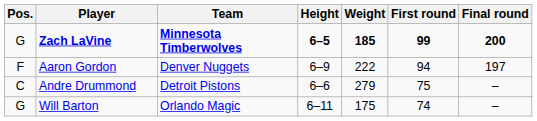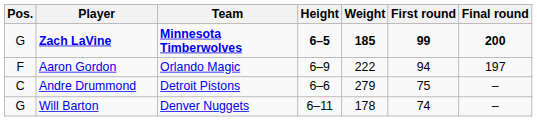Aaron Gordon | Team: Denver Nuggets -> Orlando Magic
Will Barton | Team: Orlando Magic -> Denver Nuggets
Will Barton | Weight: 175 -> 178
